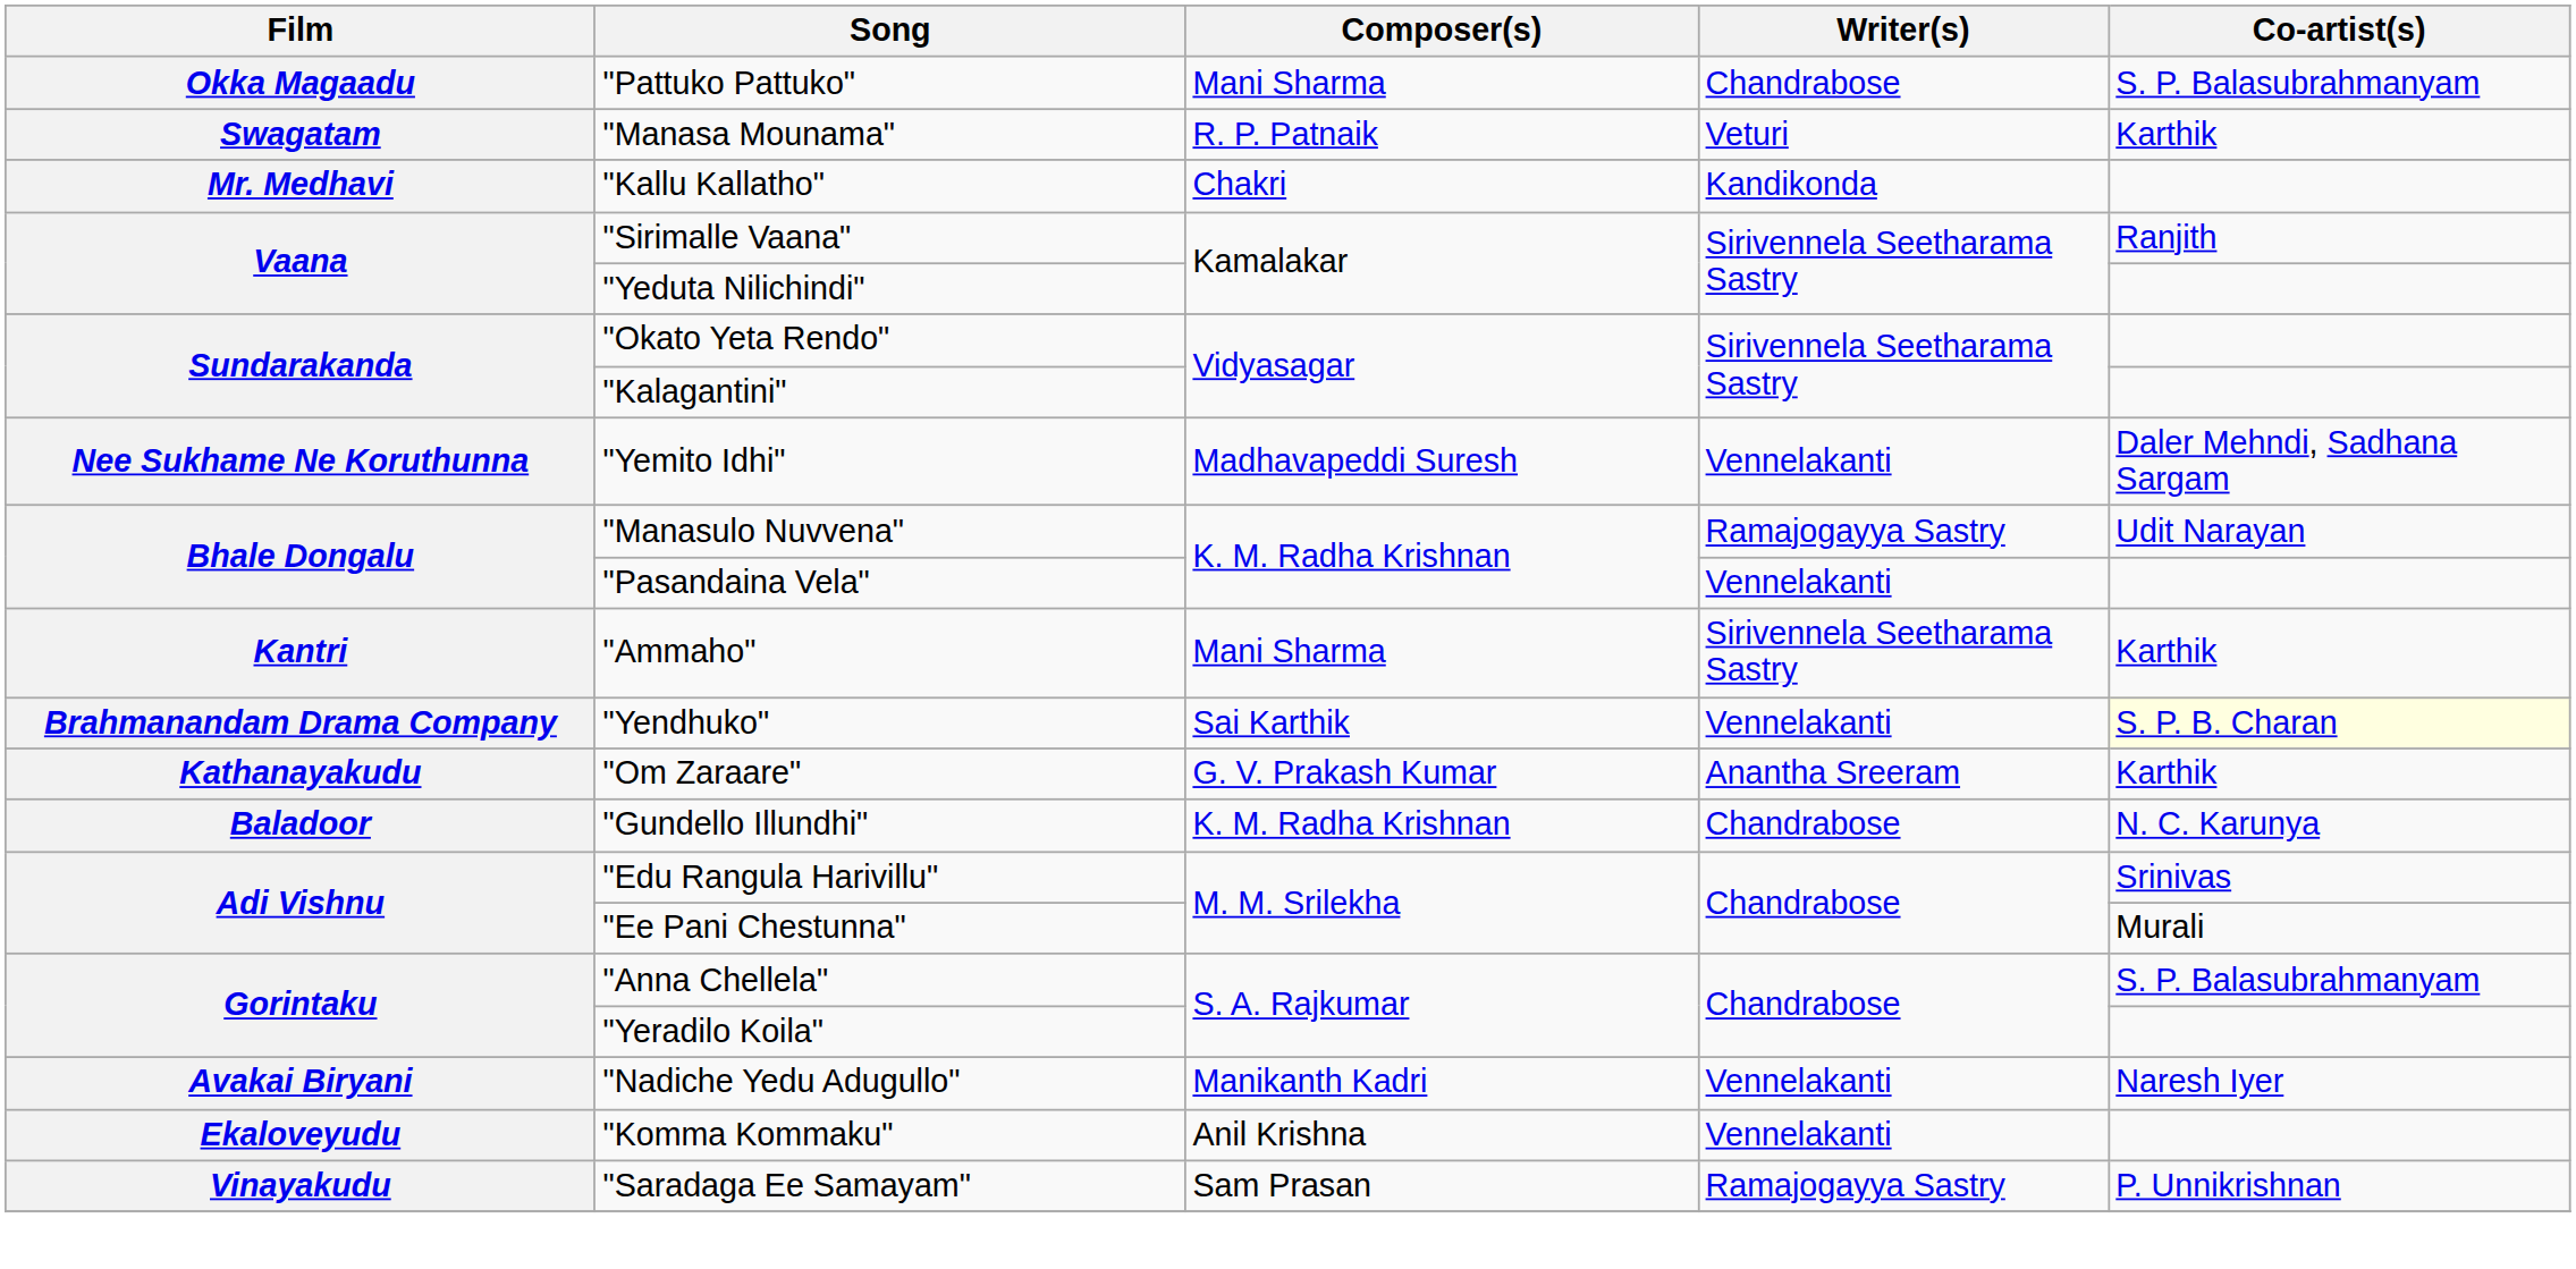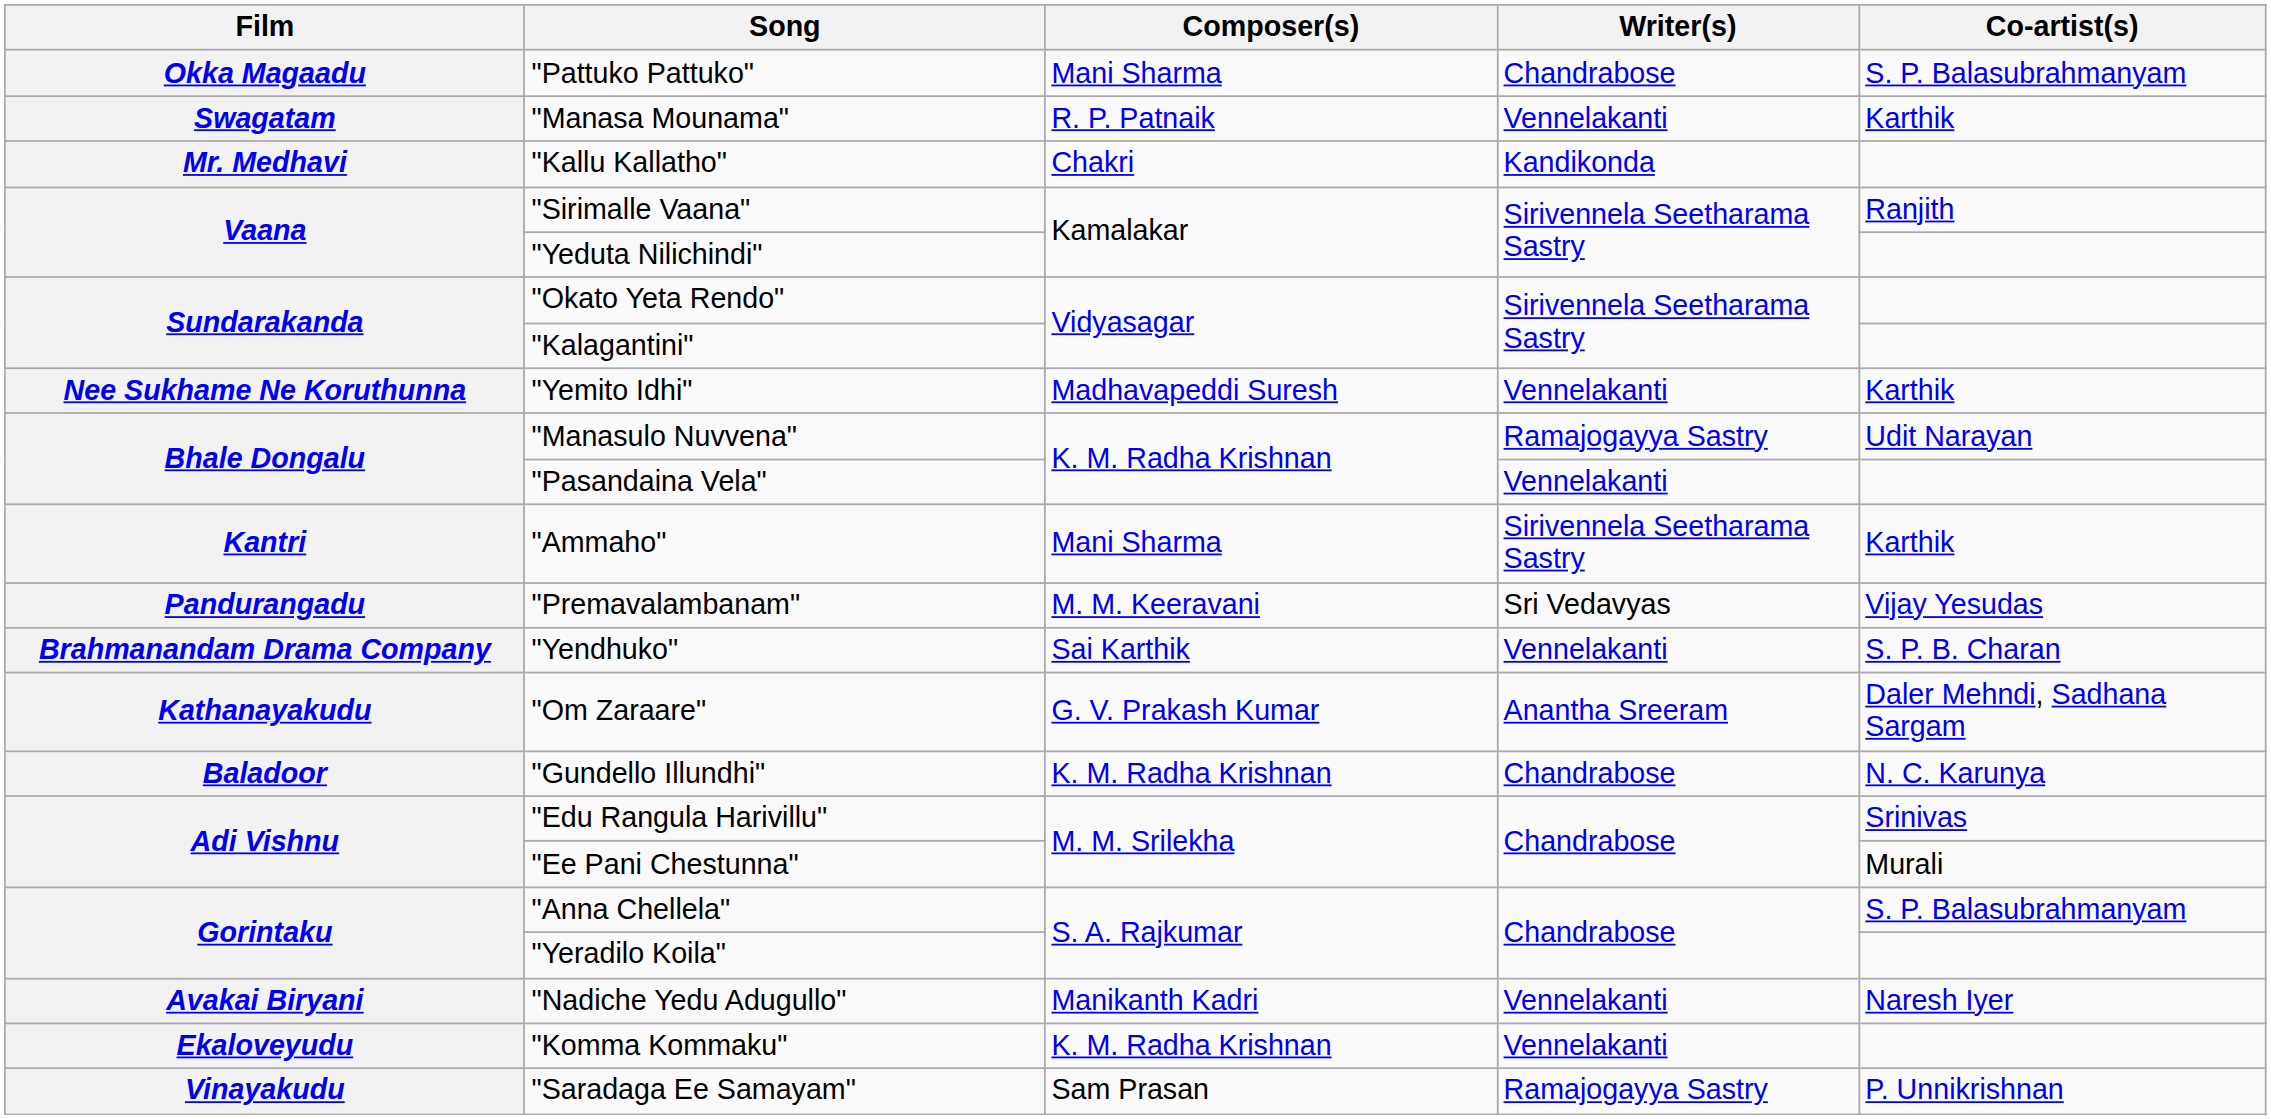"Manasa Mounama" | Writer(s): Veturi -> Vennelakanti
"Yemito Idhi" | Co-artist(s): Daler Mehndi, Sadhana Sargam -> Karthik
+ row: Pandurangadu | "Premavalambanam" | M. M. Keeravani | Sri Vedavyas | Vijay Yesudas
"Yendhuko" | Co-artist(s): lightyellow background -> no background
"Om Zaraare" | Co-artist(s): Karthik -> Daler Mehndi, Sadhana Sargam
"Komma Kommaku" | Composer(s): Anil Krishna -> K. M. Radha Krishnan
